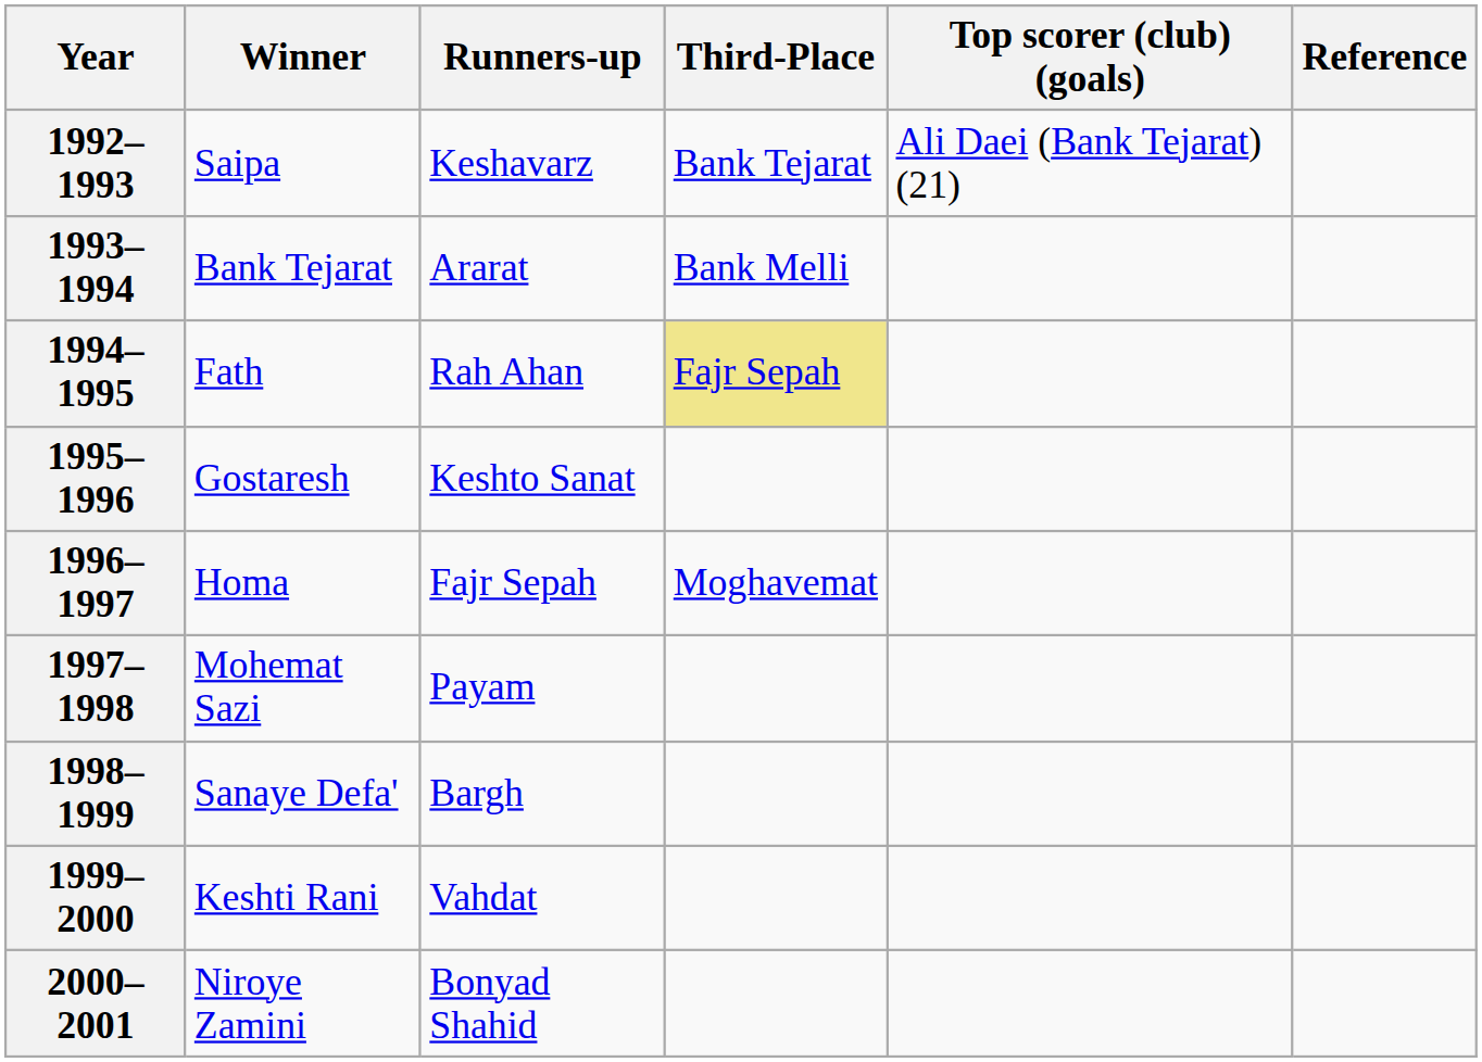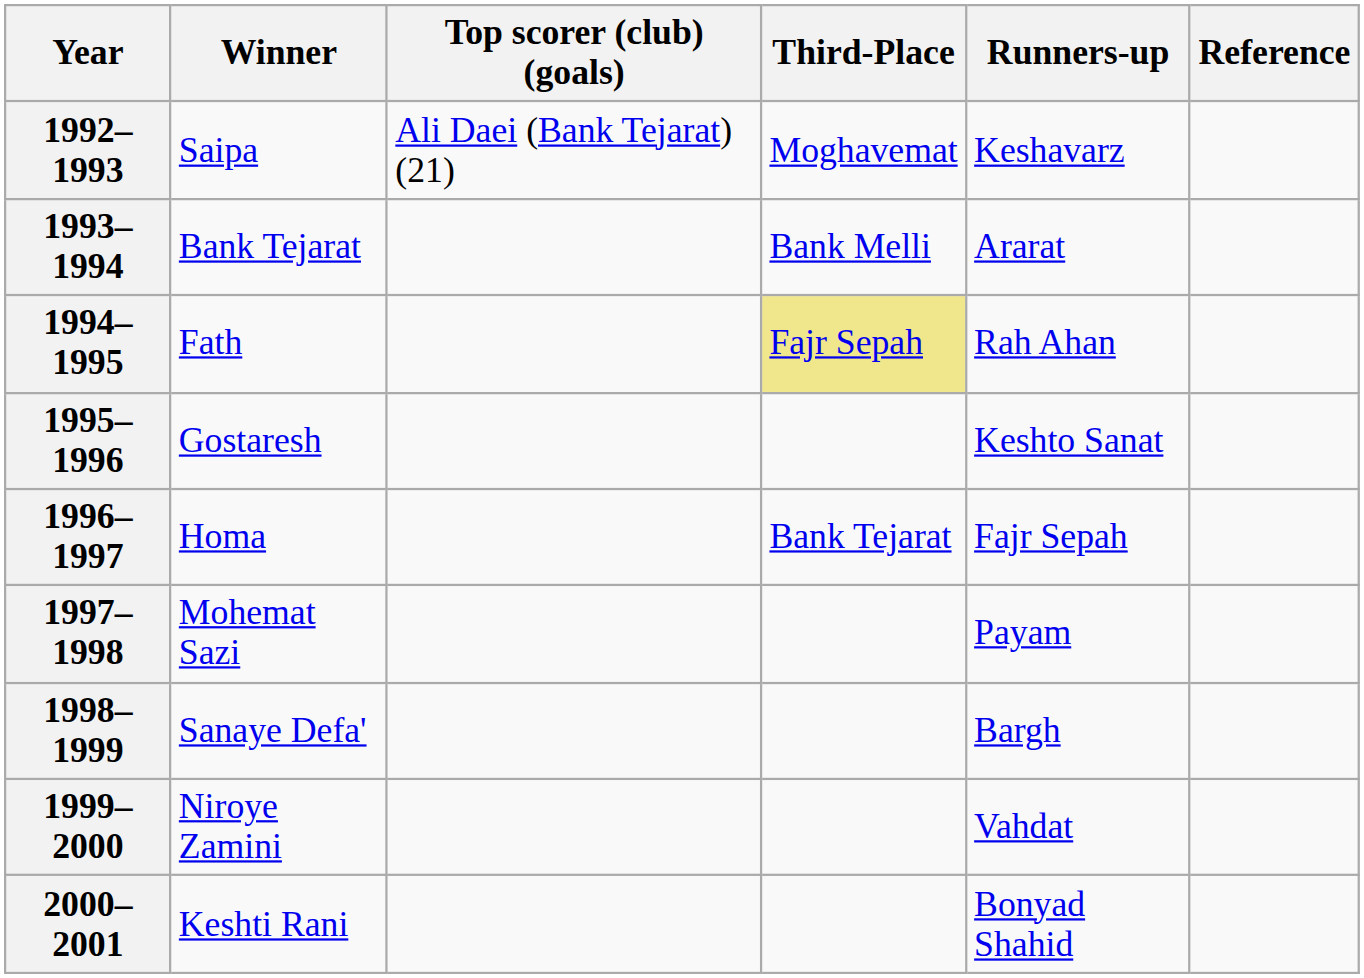columns swapped: Runners-up <-> Top scorer (club) (goals)
1992–1993 | Third-Place: Bank Tejarat -> Moghavemat
1996–1997 | Third-Place: Moghavemat -> Bank Tejarat
1999–2000 | Winner: Keshti Rani -> Niroye Zamini
2000–2001 | Winner: Niroye Zamini -> Keshti Rani
